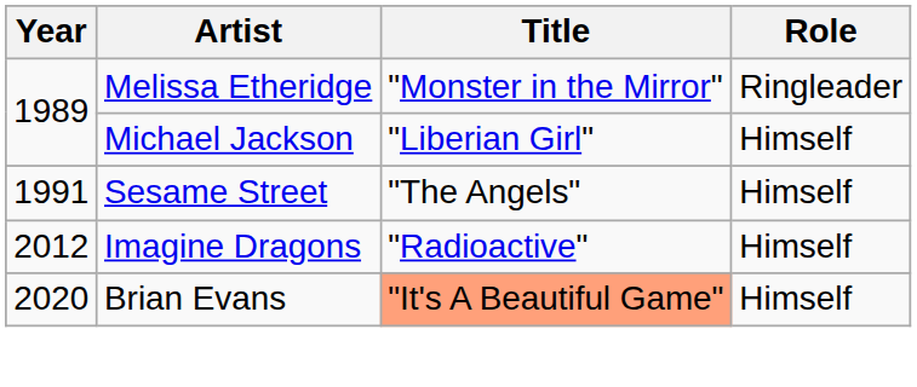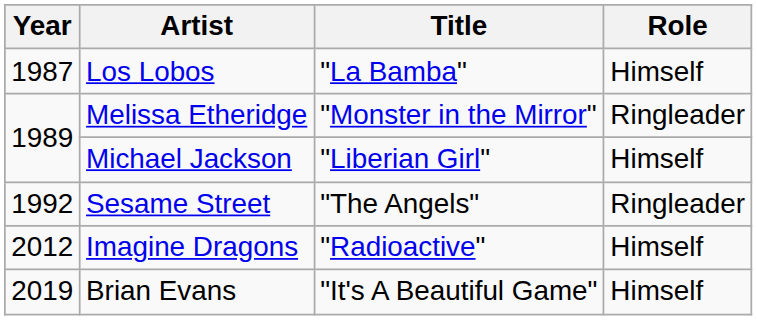+ row: 1987 | Los Lobos | "La Bamba" | Himself
Sesame Street | Year: 1991 -> 1992
Sesame Street | Role: Himself -> Ringleader
Brian Evans | Year: 2020 -> 2019
Brian Evans | Title: lightsalmon background -> no background
